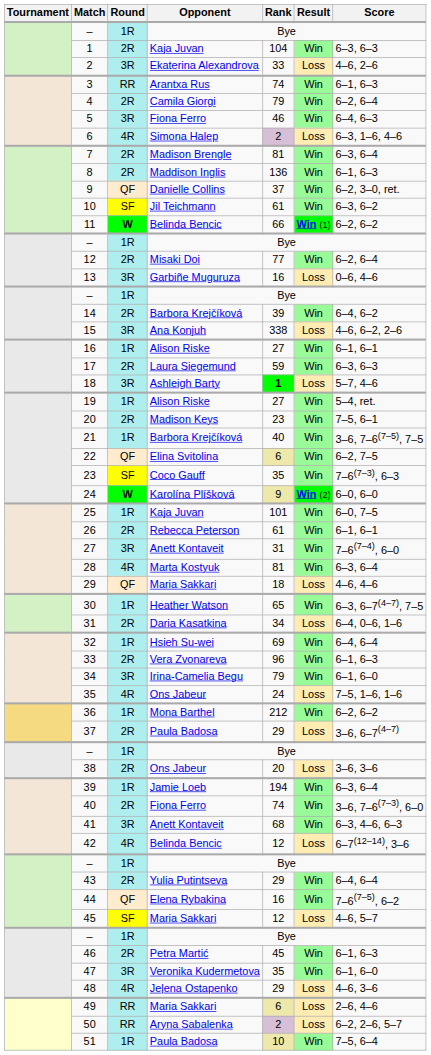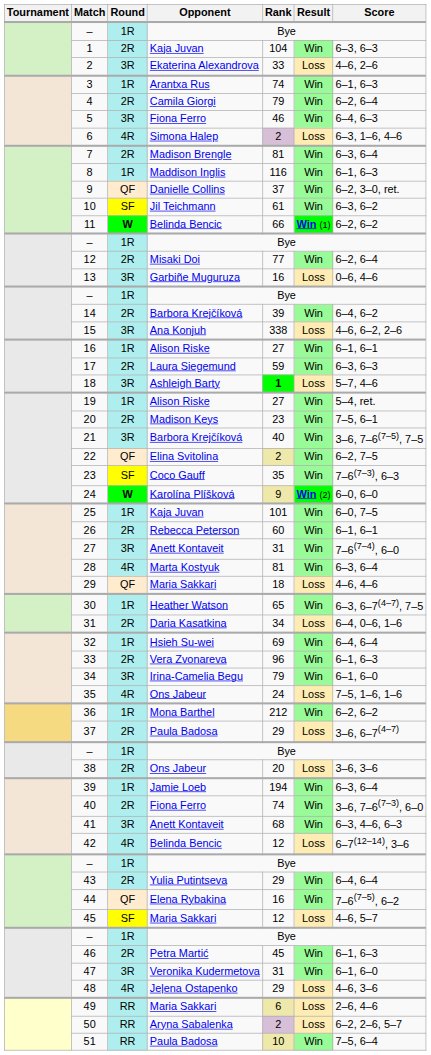3 | Round: RR -> 1R
8 | Round: 2R -> 1R
8 | Rank: 136 -> 116
21 | Round: 1R -> 3R
22 | Rank: 6 -> 2
26 | Rank: 61 -> 60
47 | Rank: 35 -> 31
51 | Round: 1R -> RR
